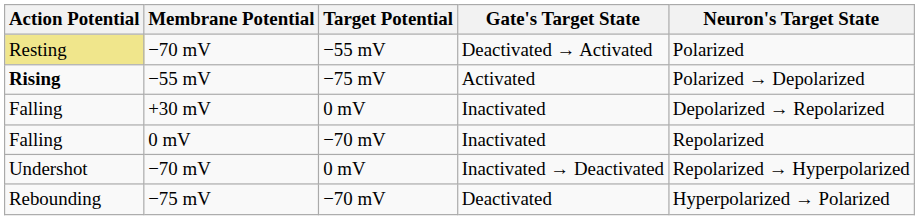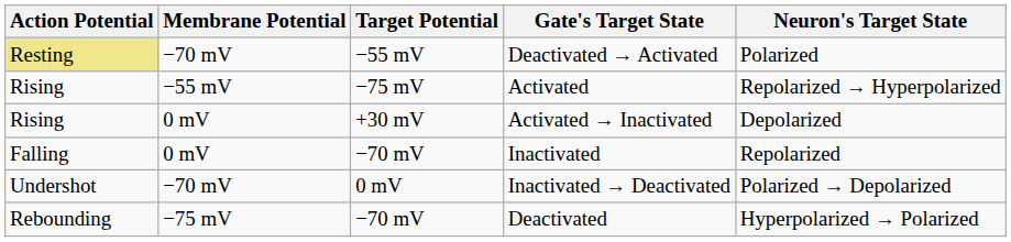Activated | Action Potential: bold -> normal
Activated | Neuron's Target State: Polarized → Depolarized -> Repolarized → Hyperpolarized
+ row: Rising | 0 mV | +30 mV | Activated → Inactivated | Depolarized
- row: Falling | +30 mV | 0 mV | Inactivated | Depolarized → Repolarized
Inactivated → Deactivated | Neuron's Target State: Repolarized → Hyperpolarized -> Polarized → Depolarized
